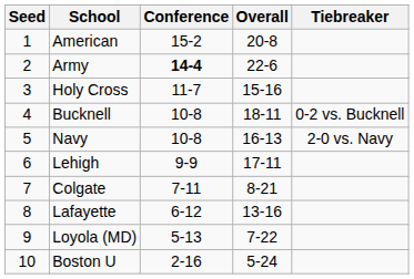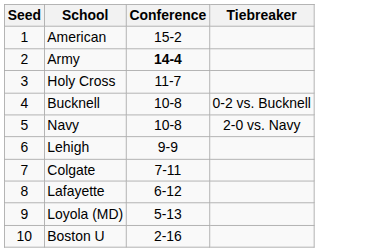- column: Overall | 20-8 | 22-6 | 15-16 | 18-11 | 16-13 | 17-11 | 8-21 | 13-16 | 7-22 | 5-24
